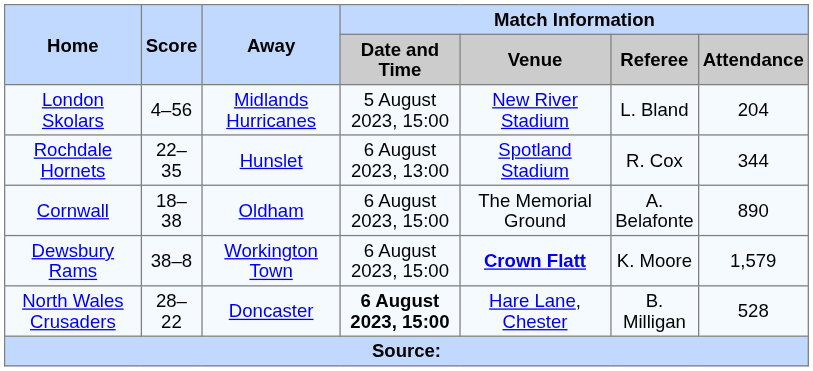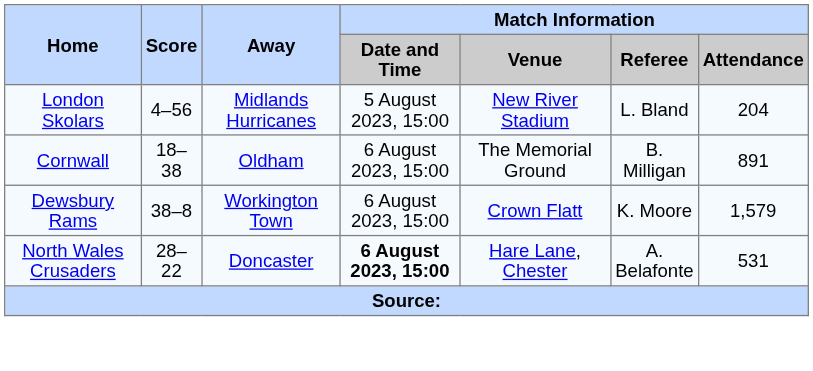- row: Rochdale Hornets | 22–35 | Hunslet | 6 August 2023, 13:00 | Spotland Stadium | R. Cox | 344
Cornwall | Match Information / Referee: A. Belafonte -> B. Milligan
Cornwall | Match Information / Attendance: 890 -> 891
Dewsbury Rams | Match Information / Venue: bold -> normal
North Wales Crusaders | Match Information / Referee: B. Milligan -> A. Belafonte
North Wales Crusaders | Match Information / Attendance: 528 -> 531
